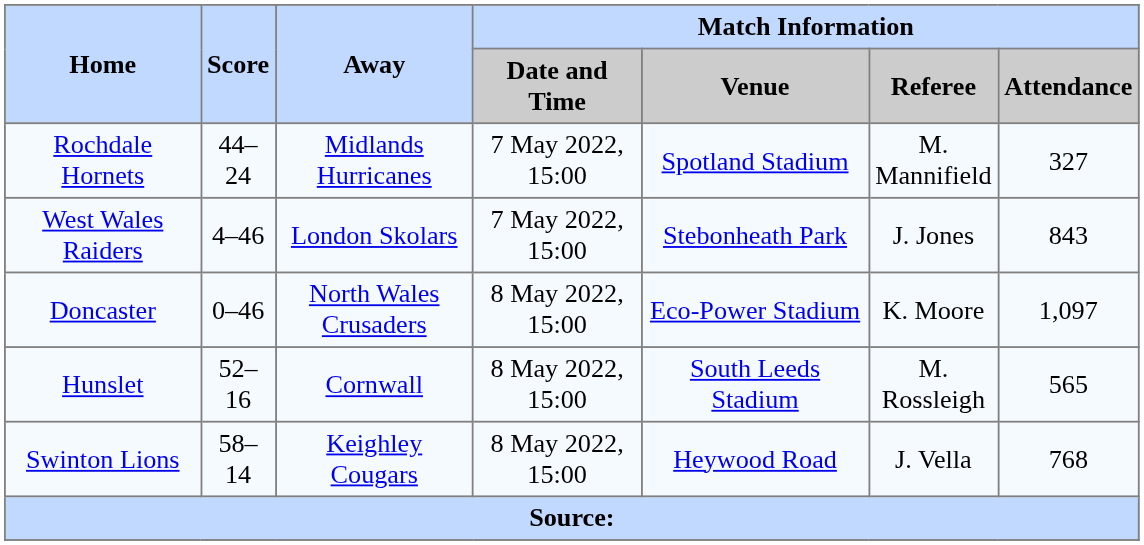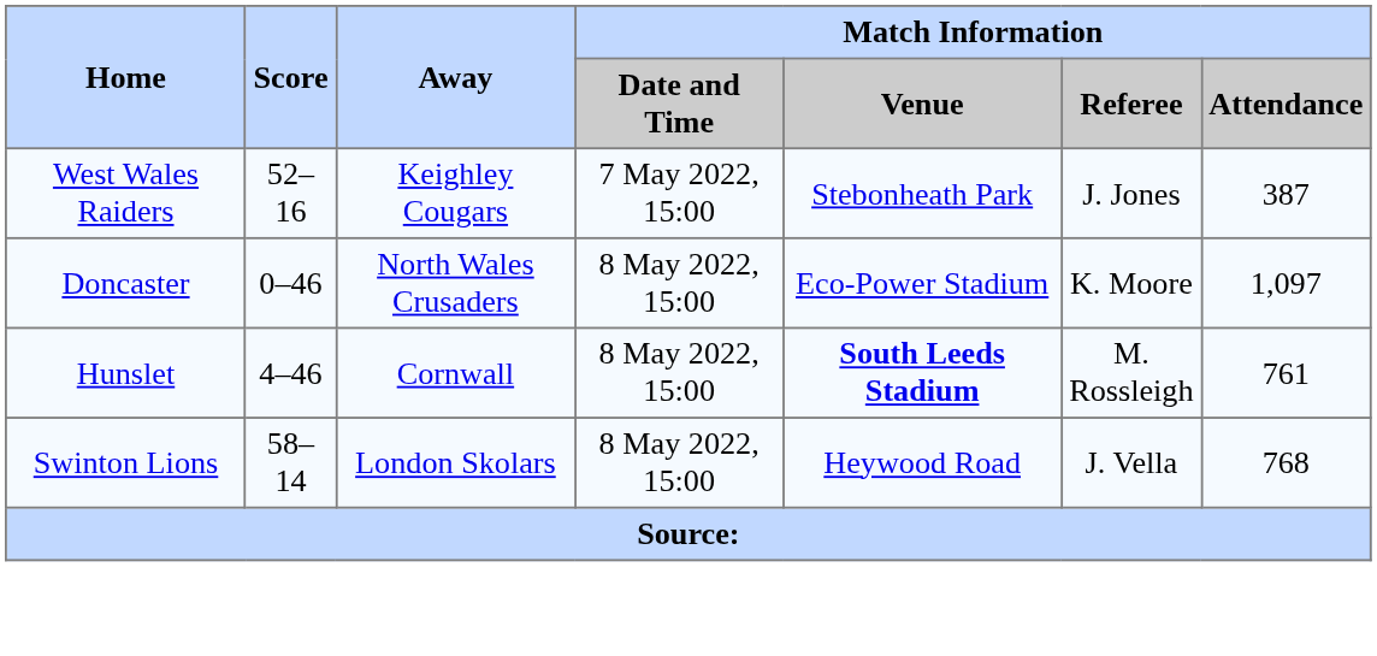- row: Rochdale Hornets | 44–24 | Midlands Hurricanes | 7 May 2022, 15:00 | Spotland Stadium | M. Mannifield | 327
West Wales Raiders | Score: 4–46 -> 52–16
West Wales Raiders | Away: London Skolars -> Keighley Cougars
West Wales Raiders | Match Information / Attendance: 843 -> 387
Hunslet | Score: 52–16 -> 4–46
Hunslet | Match Information / Venue: normal -> bold
Hunslet | Match Information / Attendance: 565 -> 761
Swinton Lions | Away: Keighley Cougars -> London Skolars
